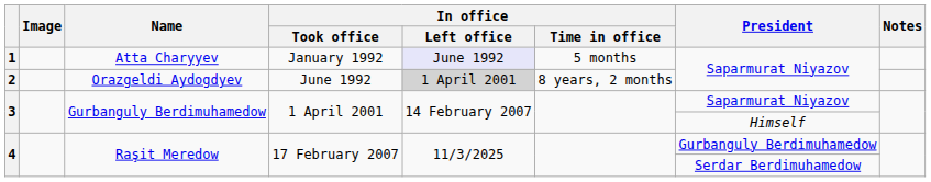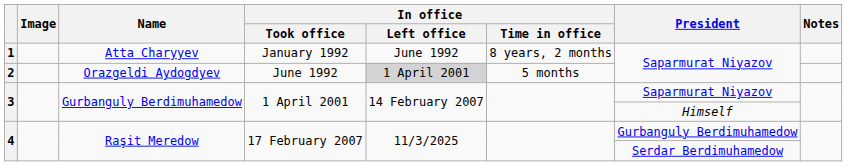1 | In office / Left office: lavender background -> no background
1 | In office / Time in office: 5 months -> 8 years, 2 months
2 | In office / Time in office: 8 years, 2 months -> 5 months
